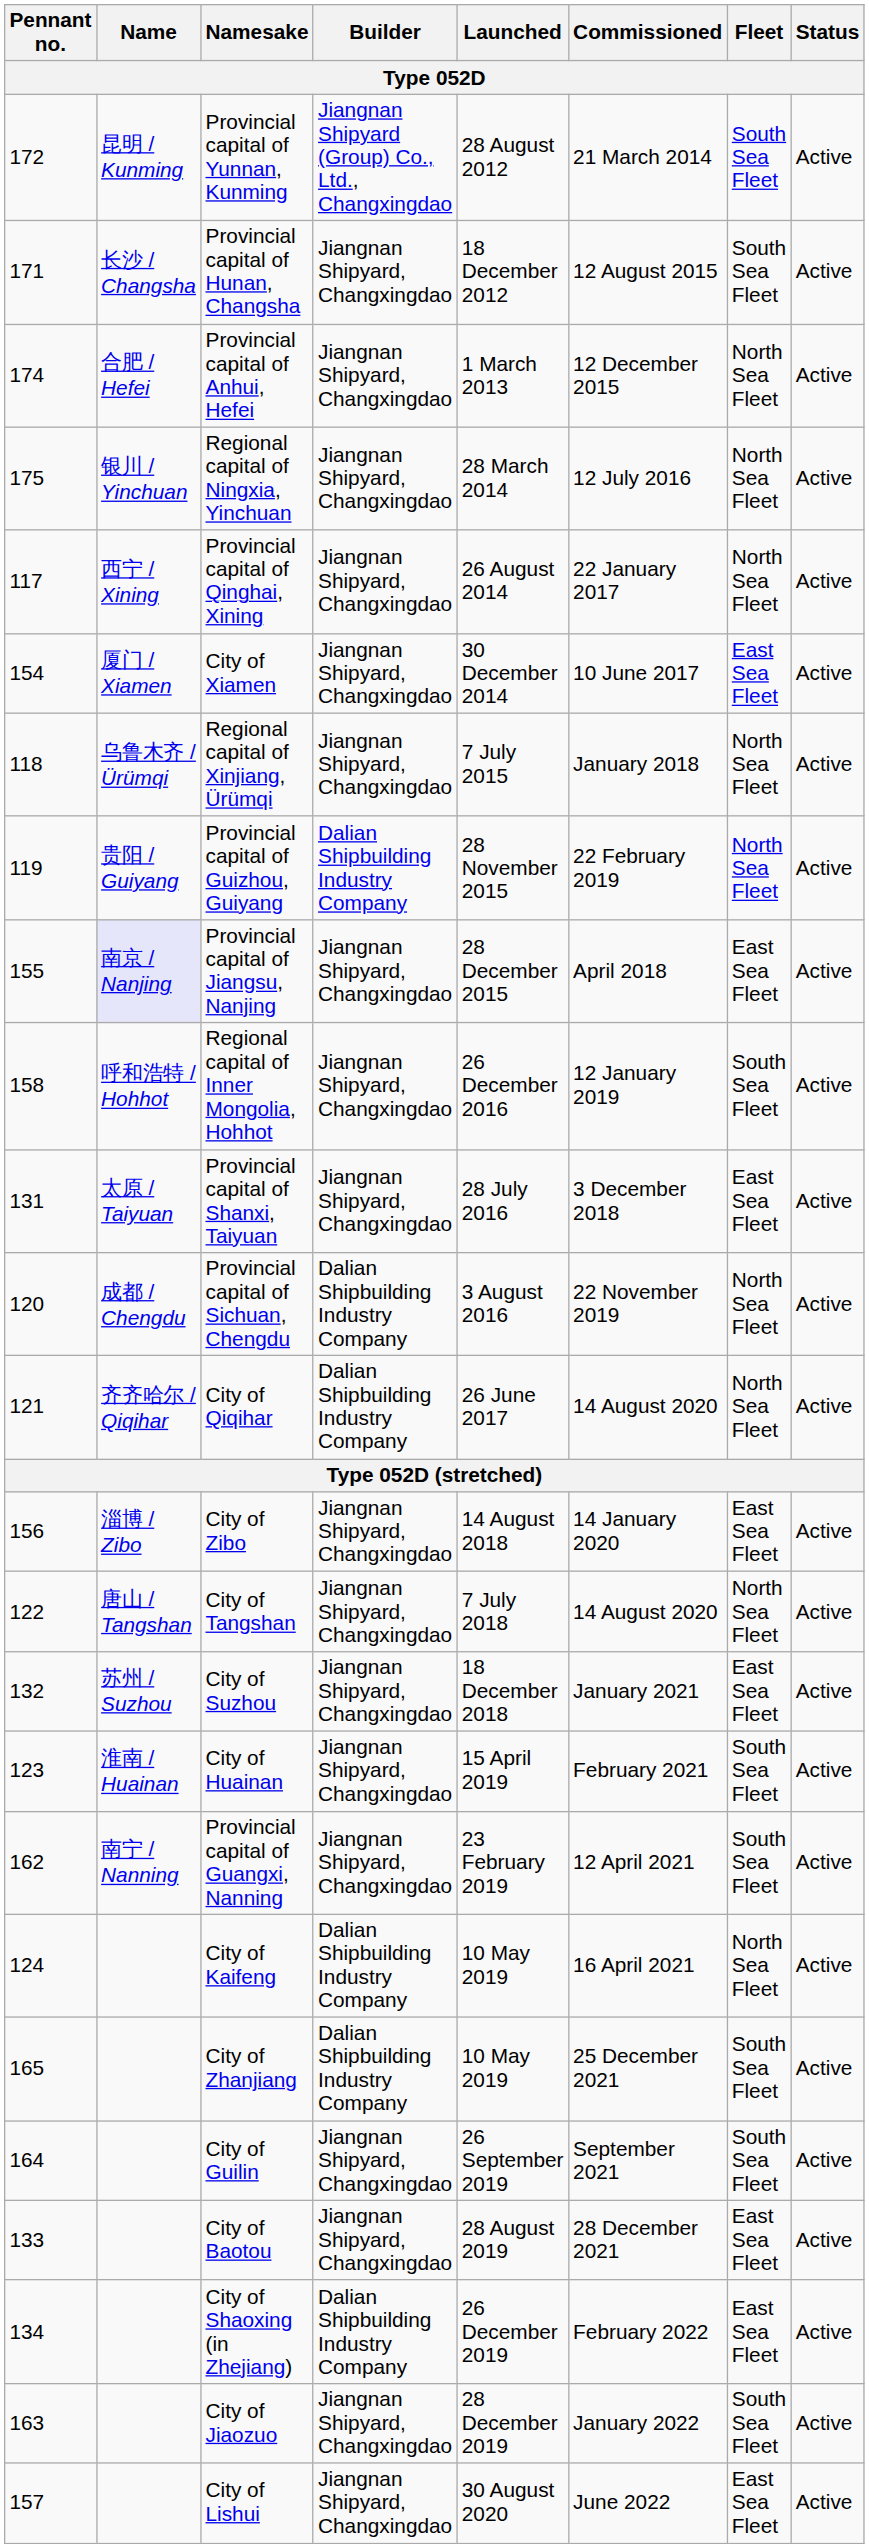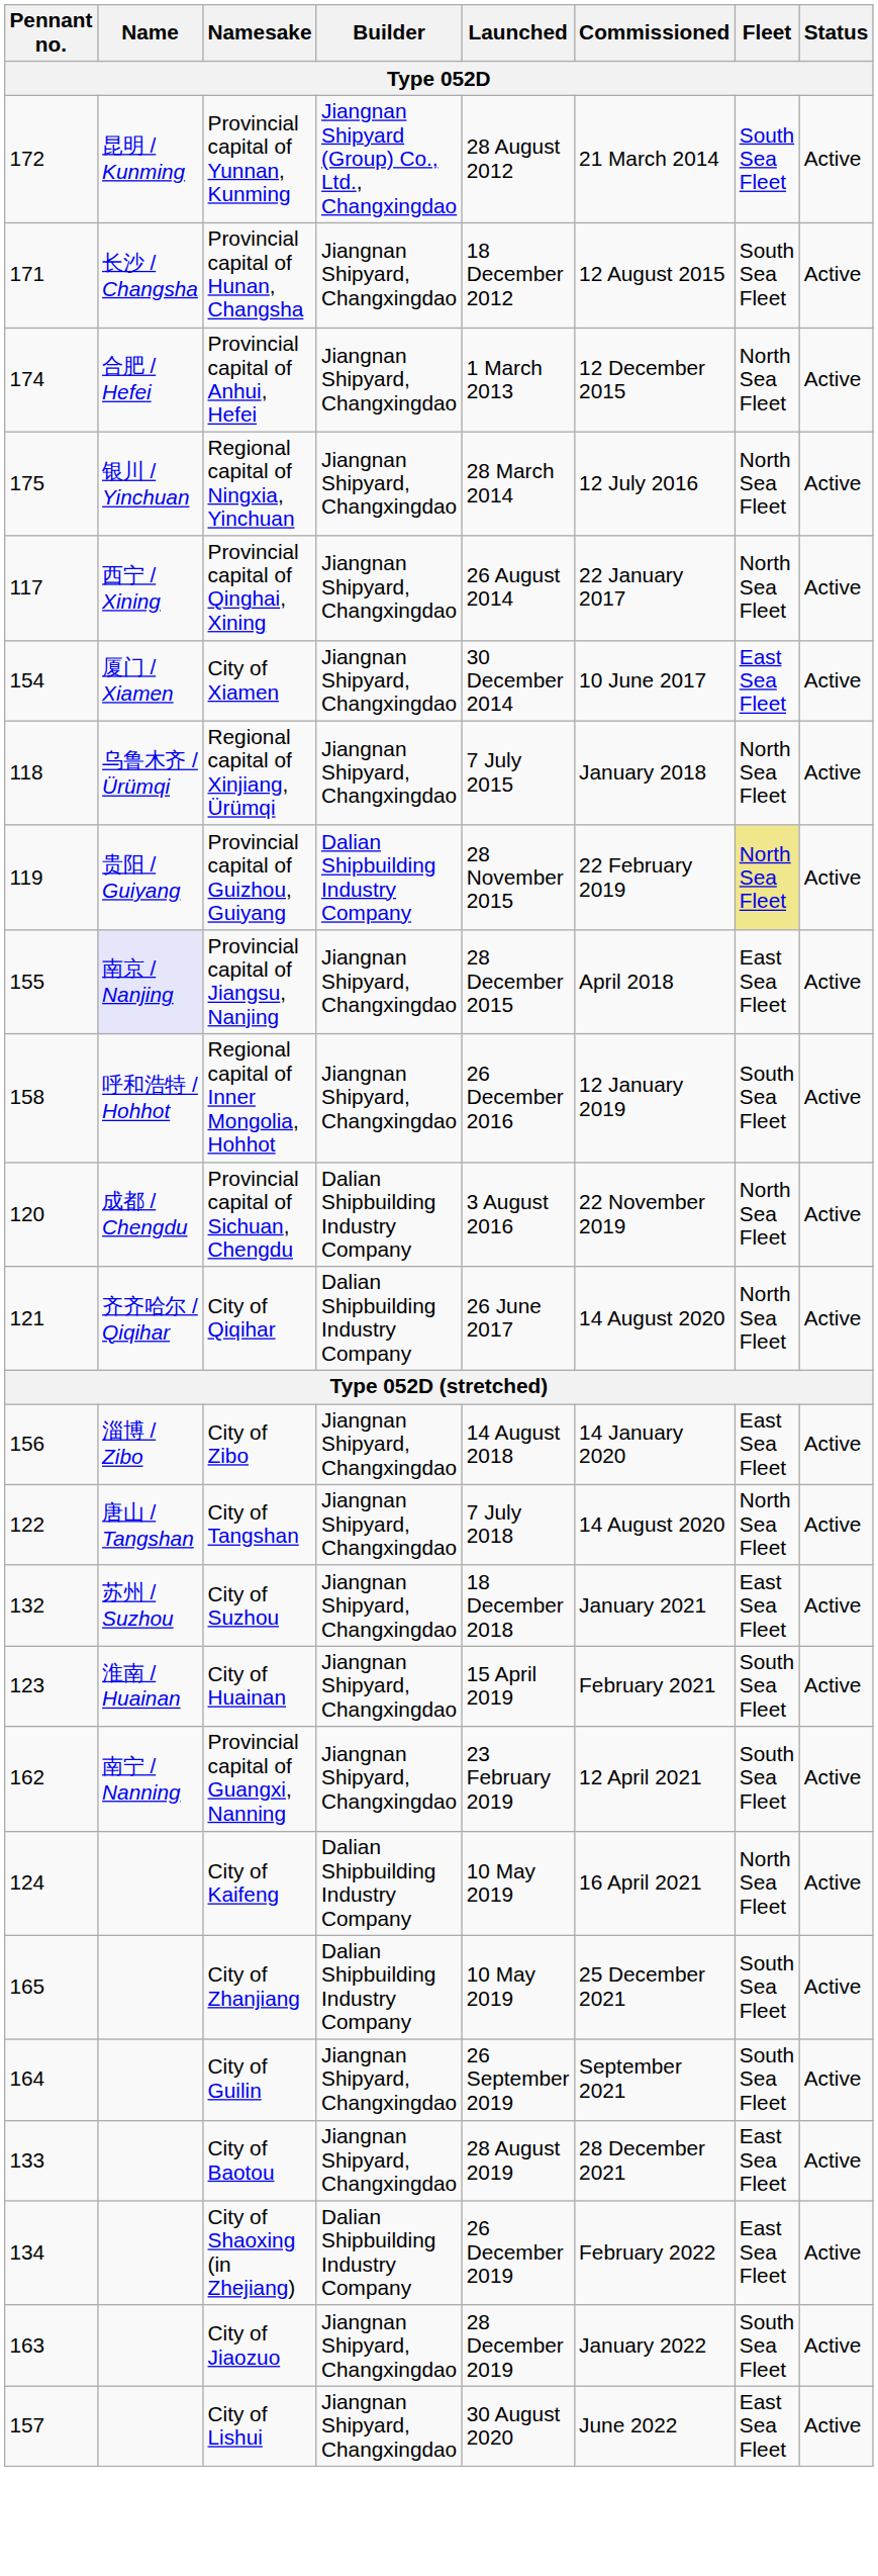Provincial capital of Guizhou, Guiyang | Fleet: no background -> khaki background
- row: 131 | 太原 / Taiyuan | Provincial capital of Shanxi, Taiyuan | Jiangnan Shipyard, Changxingdao | 28 July 2016 | 3 December 2018 | East Sea Fleet | Active
